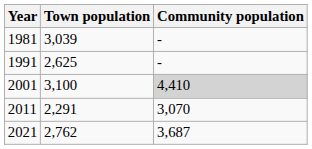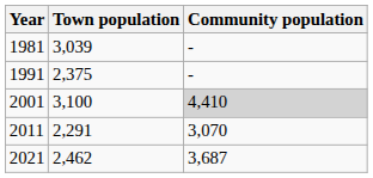1991 | Town population: 2,625 -> 2,375
2021 | Town population: 2,762 -> 2,462
